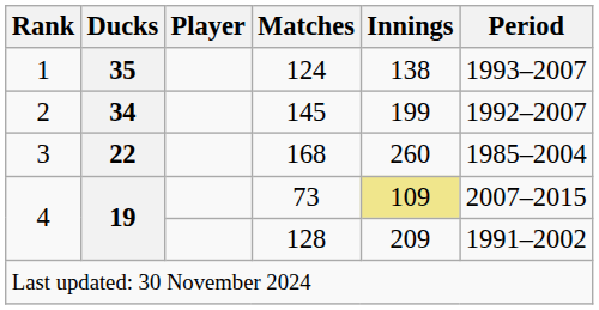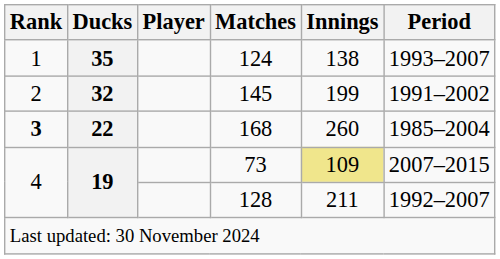145 | Ducks: 34 -> 32
145 | Period: 1992–2007 -> 1991–2002
168 | Rank: normal -> bold
128 | Innings: 209 -> 211
128 | Period: 1991–2002 -> 1992–2007
